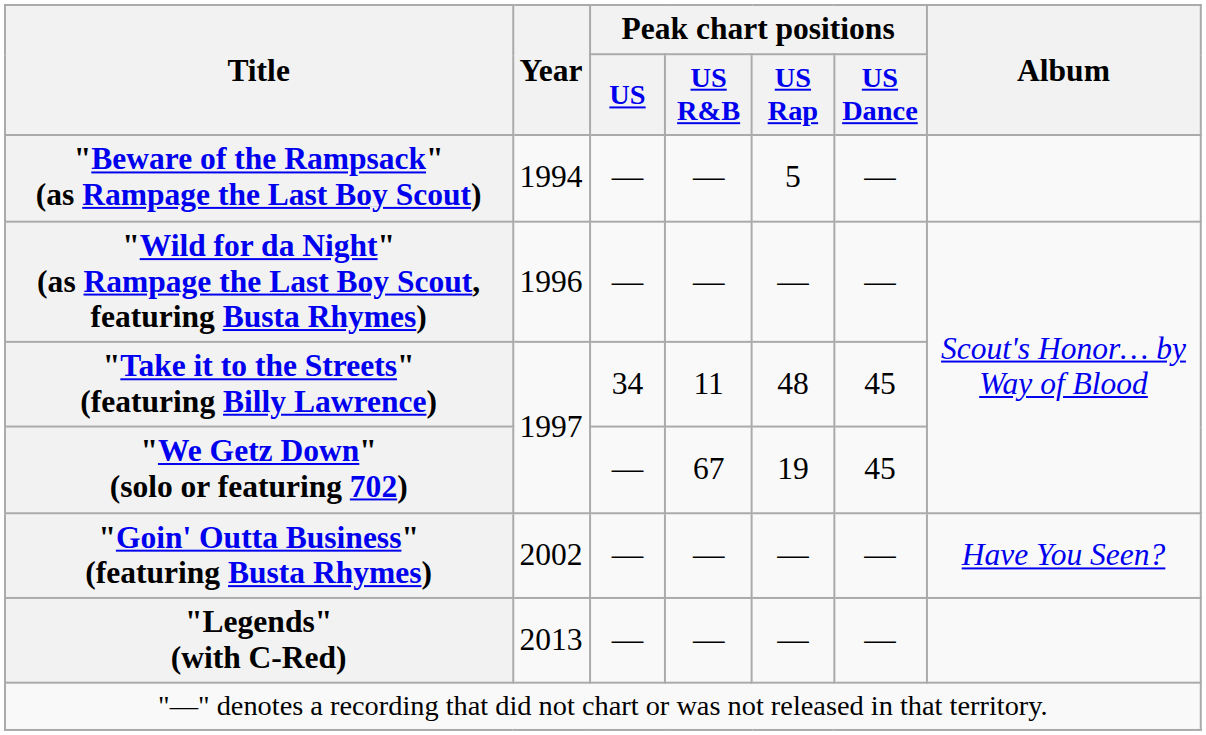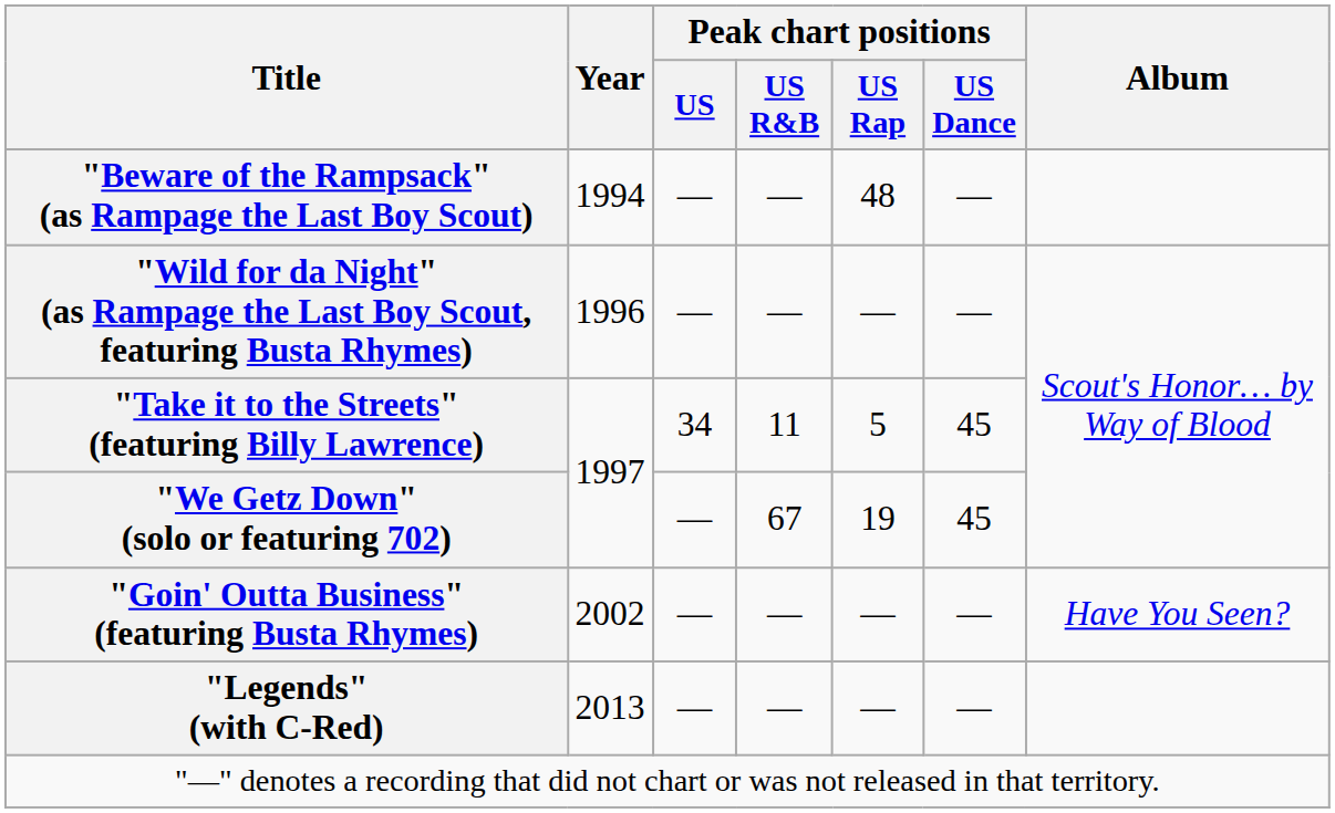"Beware of the Rampsack" (as Rampage the Last Boy Scout) | Peak chart positions / US Rap: 5 -> 48
"Take it to the Streets" (featuring Billy Lawrence) | Peak chart positions / US Rap: 48 -> 5
